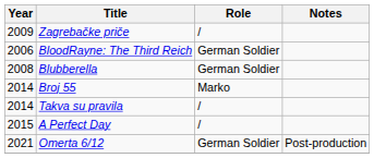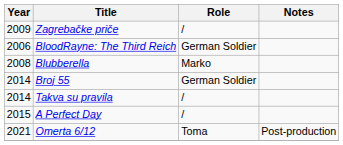Blubberella | Role: German Soldier -> Marko
Broj 55 | Role: Marko -> German Soldier
Omerta 6/12 | Role: German Soldier -> Toma
